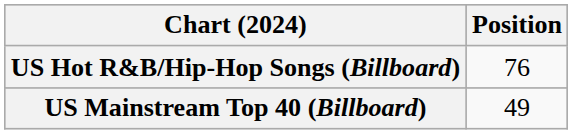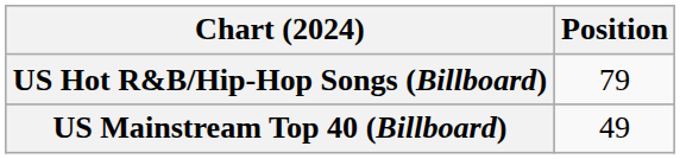US Hot R&B/Hip-Hop Songs (Billboard) | Position: 76 -> 79
